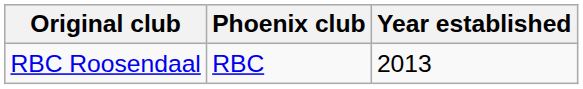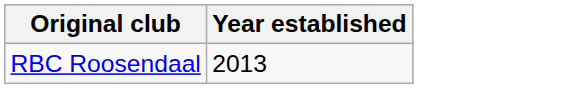- column: Phoenix club | RBC
